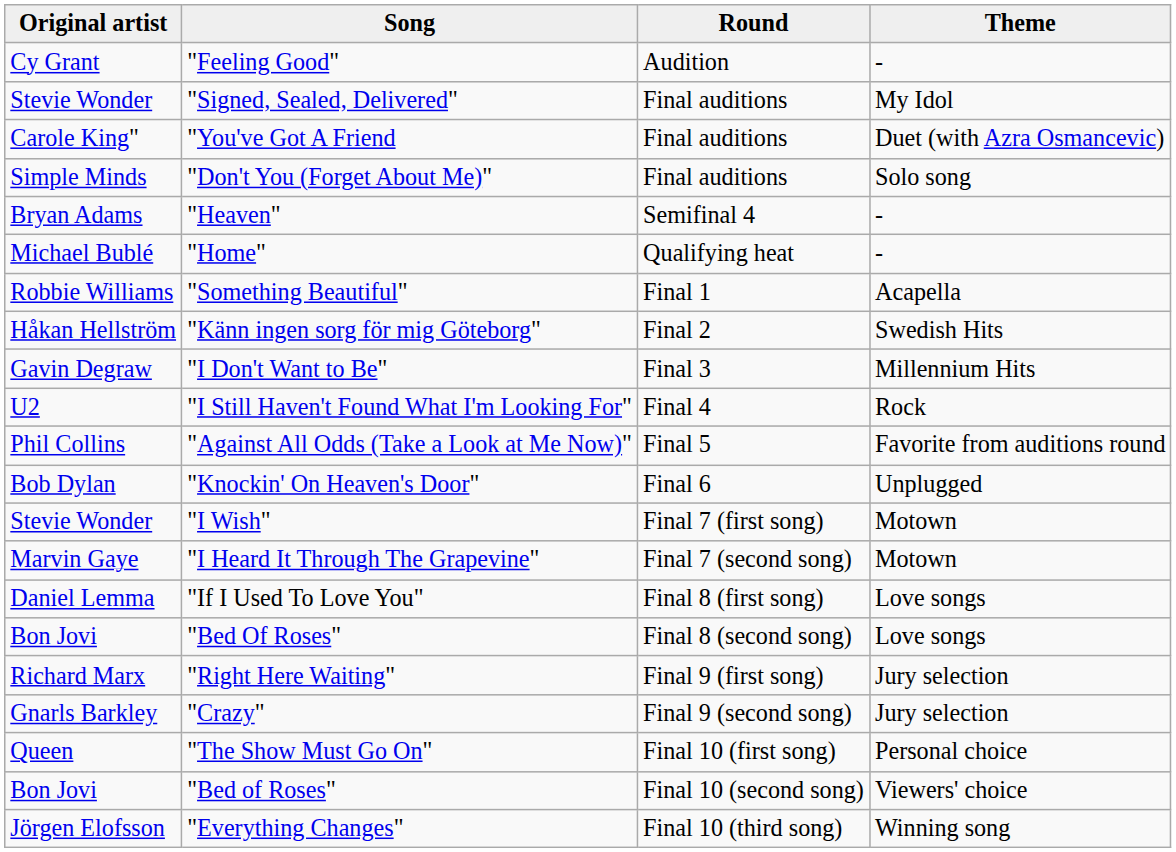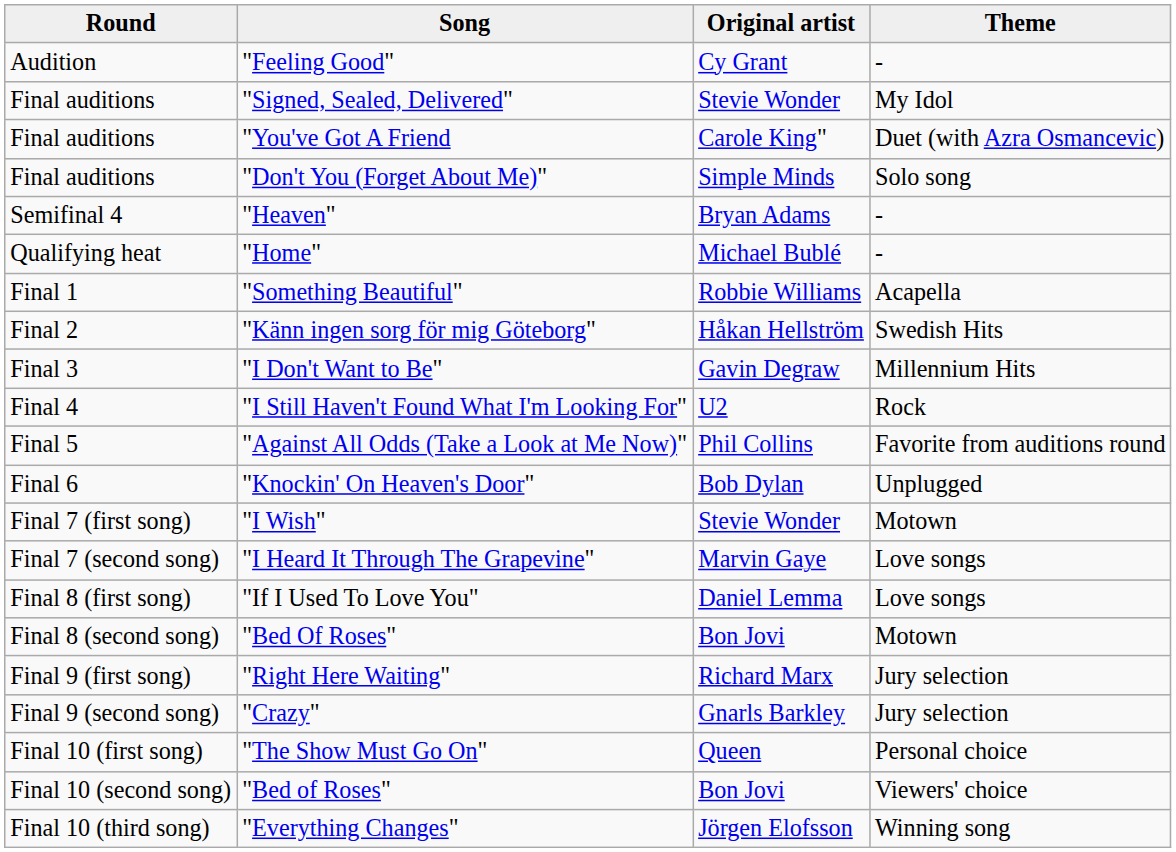columns swapped: Round <-> Original artist
"I Heard It Through The Grapevine" | Theme: Motown -> Love songs
"Bed Of Roses" | Theme: Love songs -> Motown
